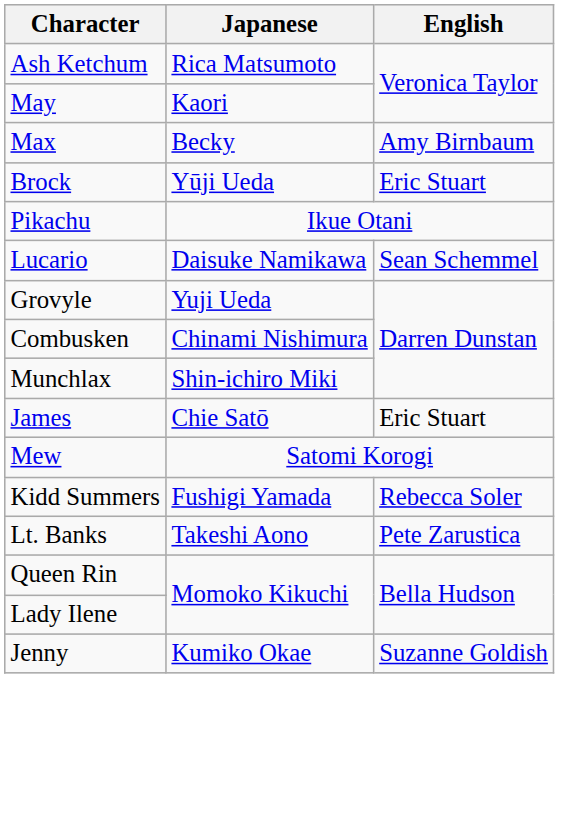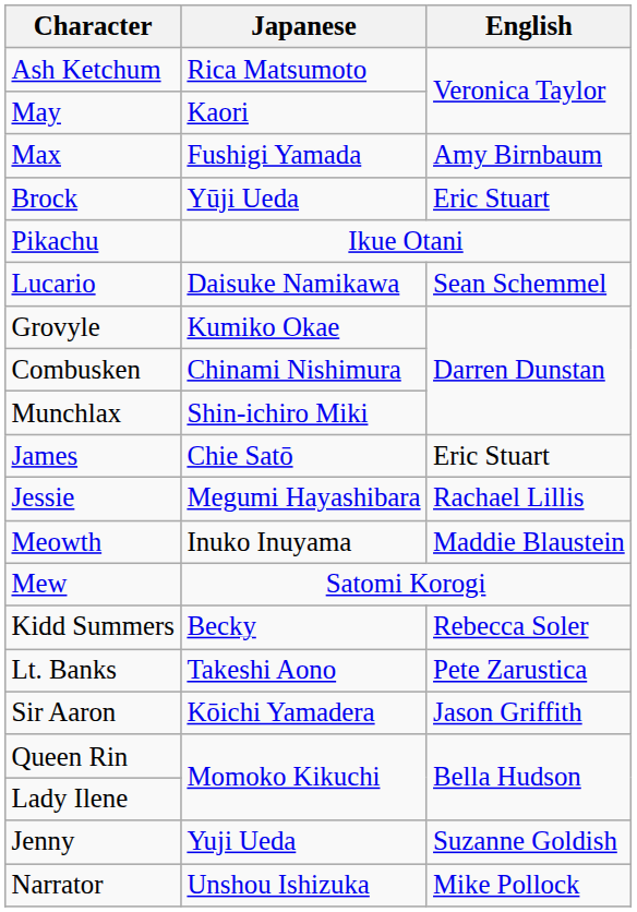Max | Japanese: Becky -> Fushigi Yamada
Grovyle | Japanese: Yuji Ueda -> Kumiko Okae
+ row: Jessie | Megumi Hayashibara | Rachael Lillis
+ row: Meowth | Inuko Inuyama | Maddie Blaustein
Kidd Summers | Japanese: Fushigi Yamada -> Becky
+ row: Sir Aaron | Kōichi Yamadera | Jason Griffith
Jenny | Japanese: Kumiko Okae -> Yuji Ueda
+ row: Narrator | Unshou Ishizuka | Mike Pollock
